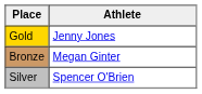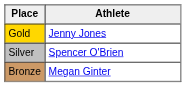rows swapped: Silver <-> Bronze
